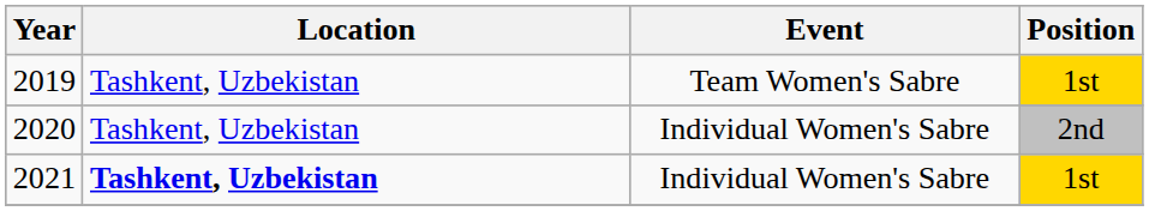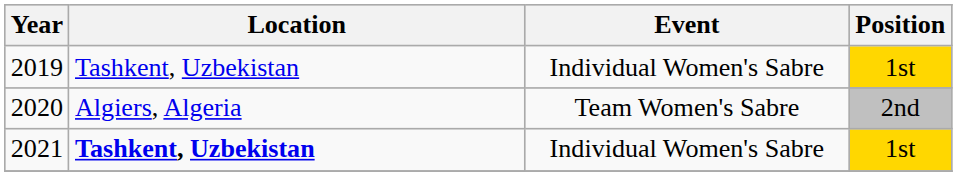2019 | Event: Team Women's Sabre -> Individual Women's Sabre
2020 | Location: Tashkent, Uzbekistan -> Algiers, Algeria
2020 | Event: Individual Women's Sabre -> Team Women's Sabre
